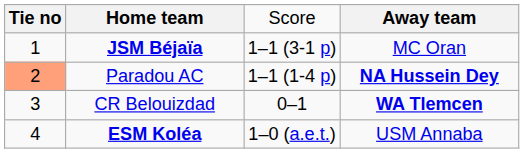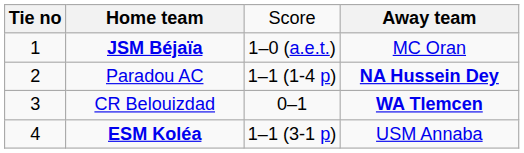JSM Béjaïa | column 3: 1–1 (3-1 p) -> 1–0 (a.e.t.)
Paradou AC | column 1: lightsalmon background -> no background
ESM Koléa | column 3: 1–0 (a.e.t.) -> 1–1 (3-1 p)
